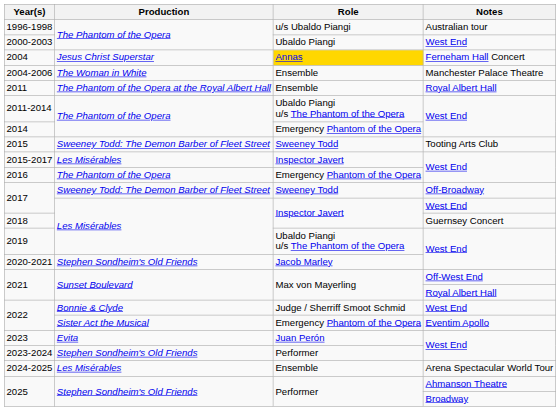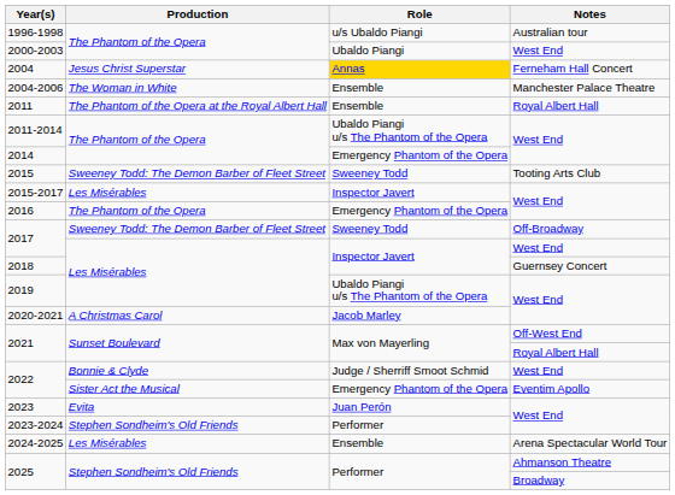2020-2021 | Production: Stephen Sondheim's Old Friends -> A Christmas Carol
